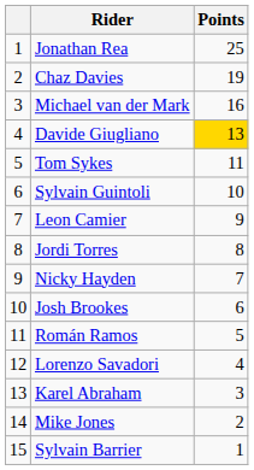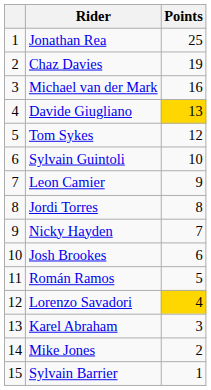Tom Sykes | Points: 11 -> 12
Lorenzo Savadori | Points: no background -> gold background
